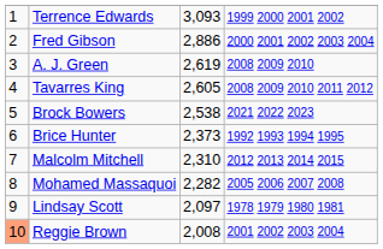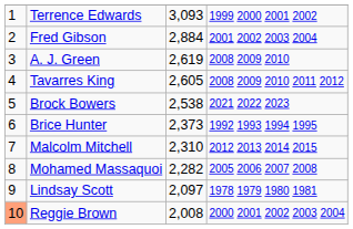Fred Gibson | column 3: 2,886 -> 2,884
Fred Gibson | column 4: 2000 2001 2002 2003 2004 -> 2001 2002 2003 2004
Reggie Brown | column 4: 2001 2002 2003 2004 -> 2000 2001 2002 2003 2004
